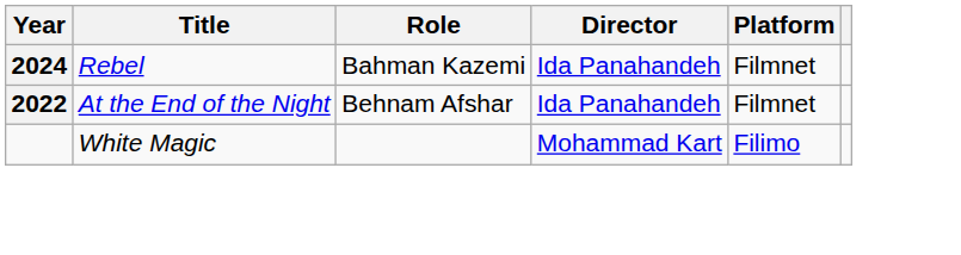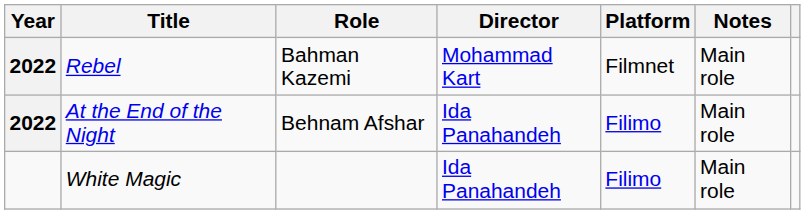+ column: Notes | Main role | Main role | Main role
Rebel | Year: 2024 -> 2022
Rebel | Director: Ida Panahandeh -> Mohammad Kart
At the End of the Night | Platform: Filmnet -> Filimo
White Magic | Director: Mohammad Kart -> Ida Panahandeh
